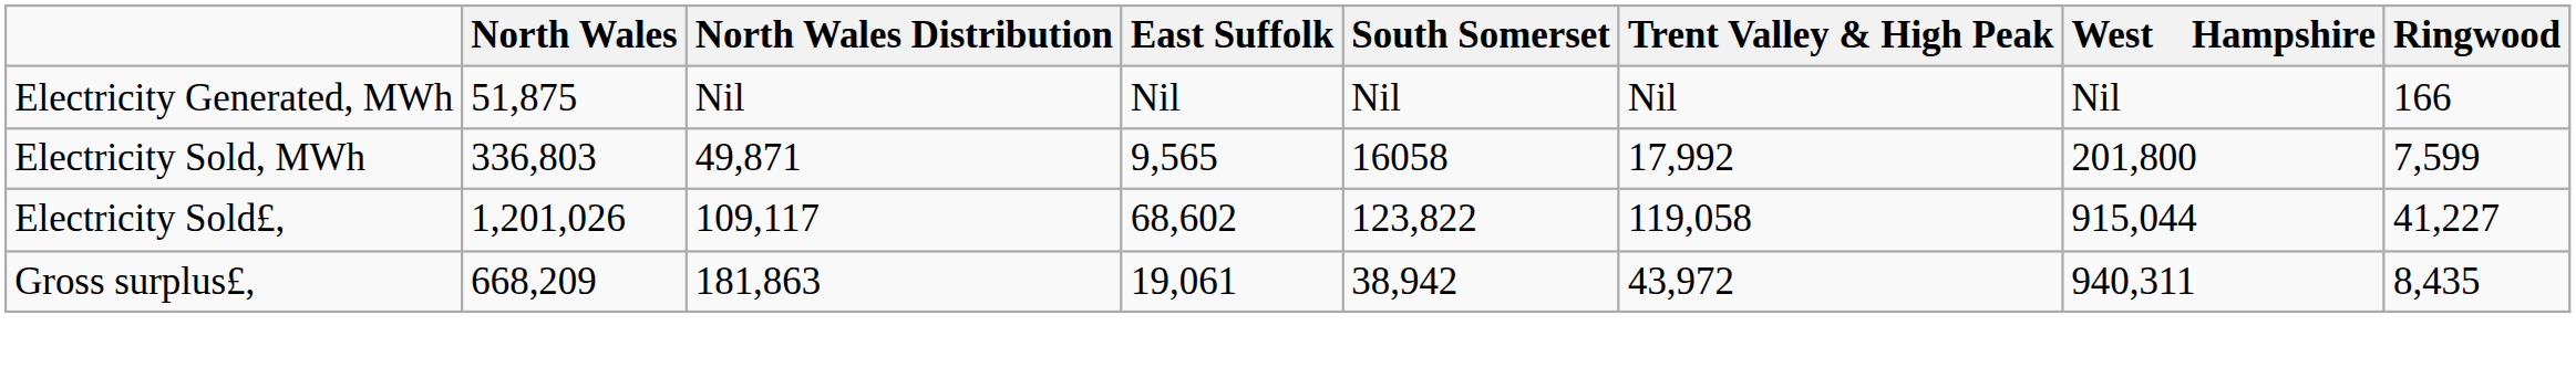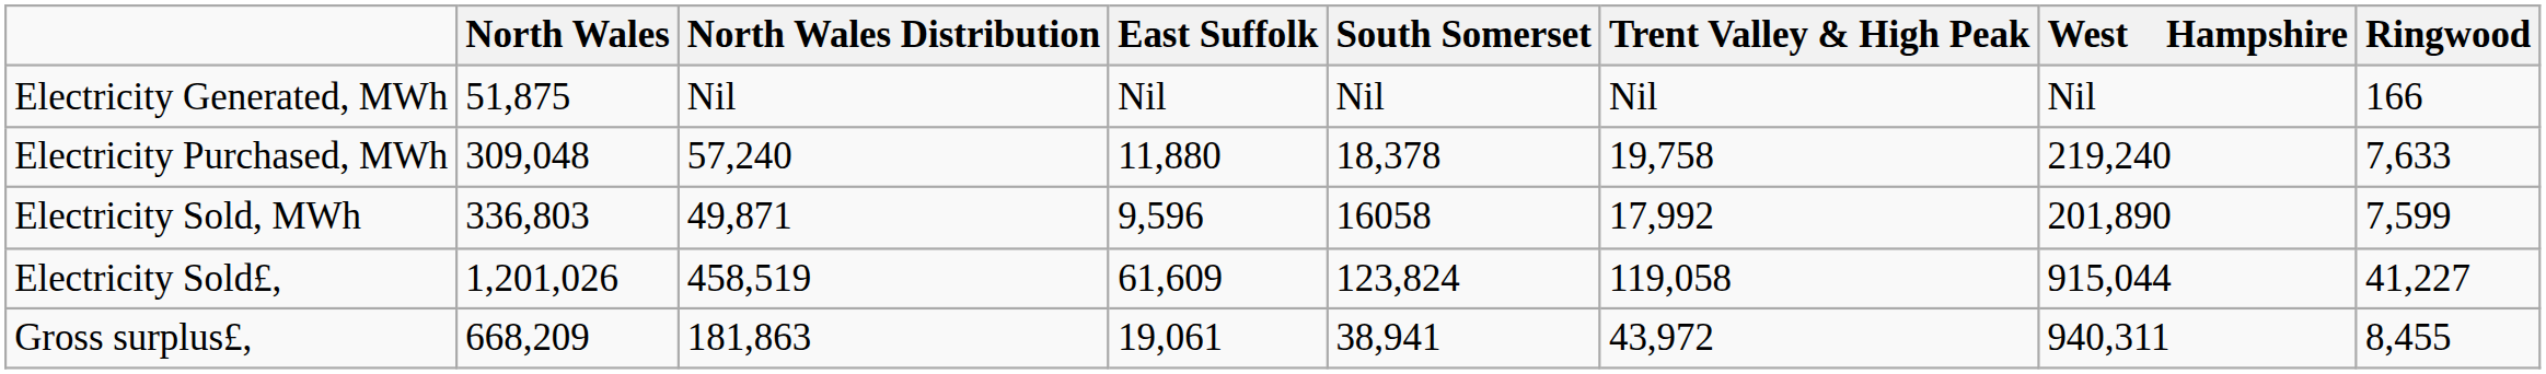+ row: Electricity Purchased, MWh | 309,048 | 57,240 | 11,880 | 18,378 | 19,758 | 219,240 | 7,633
Electricity Sold, MWh | East Suffolk: 9,565 -> 9,596
Electricity Sold, MWh | West Hampshire: 201,800 -> 201,890
Electricity Sold£, | North Wales Distribution: 109,117 -> 458,519
Electricity Sold£, | East Suffolk: 68,602 -> 61,609
Electricity Sold£, | South Somerset: 123,822 -> 123,824
Gross surplus£, | South Somerset: 38,942 -> 38,941
Gross surplus£, | Ringwood: 8,435 -> 8,455
